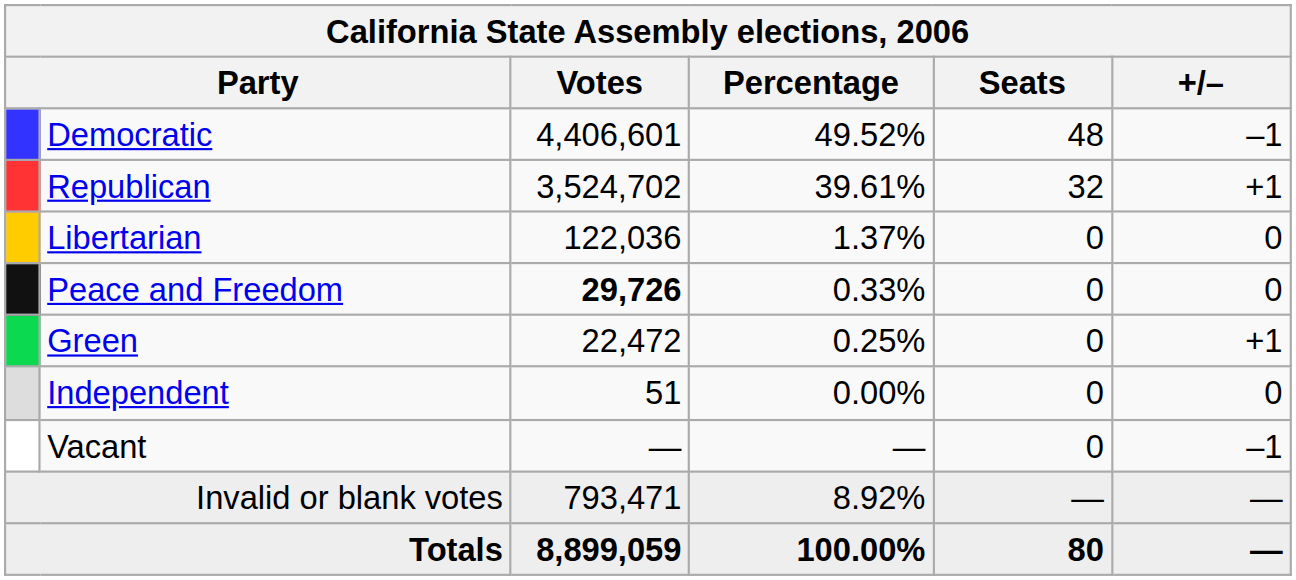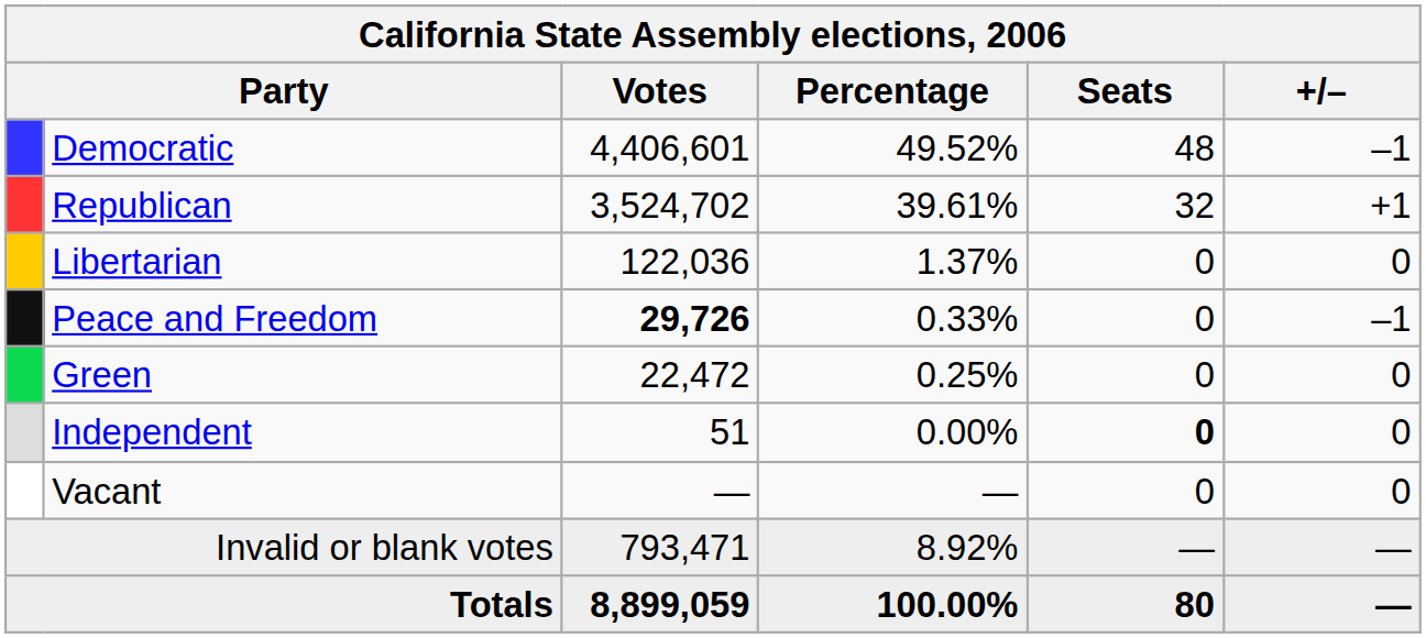Peace and Freedom | +/–: 0 -> –1
Green | +/–: +1 -> 0
Independent | Seats: normal -> bold
Vacant | +/–: –1 -> 0
